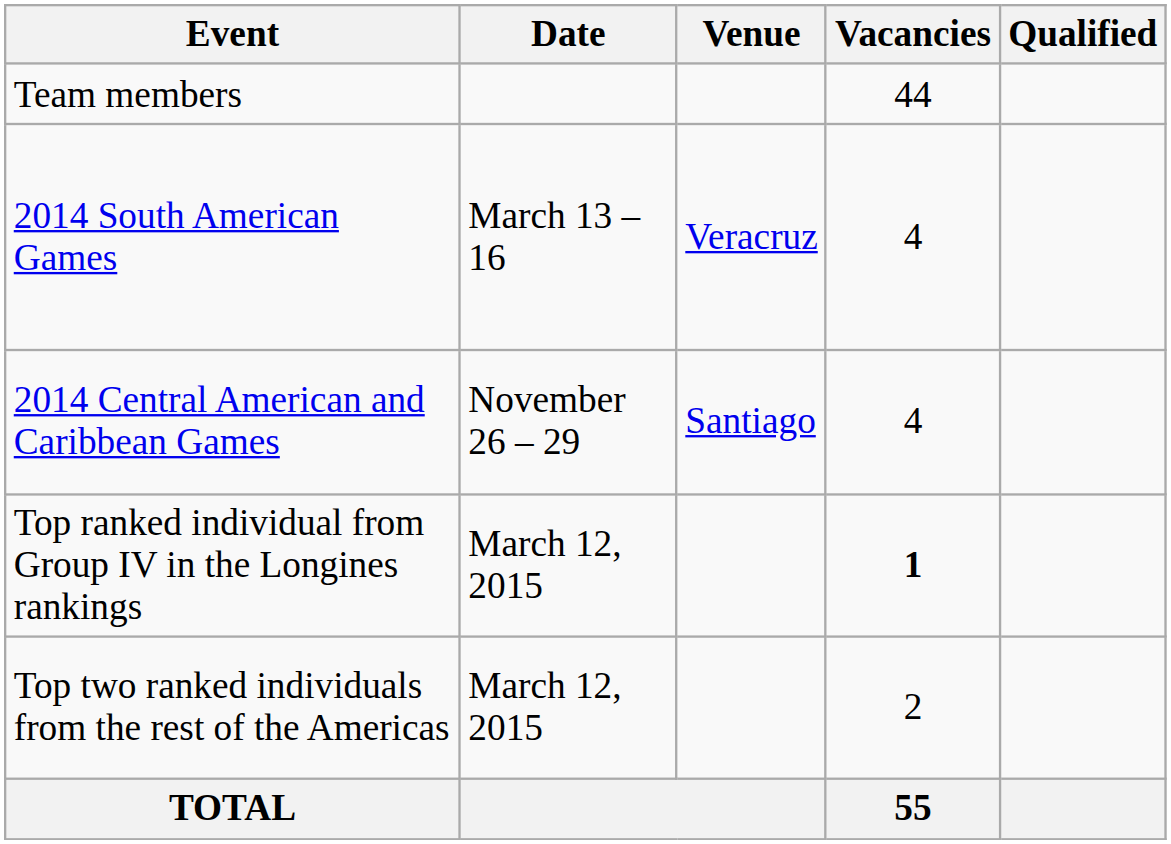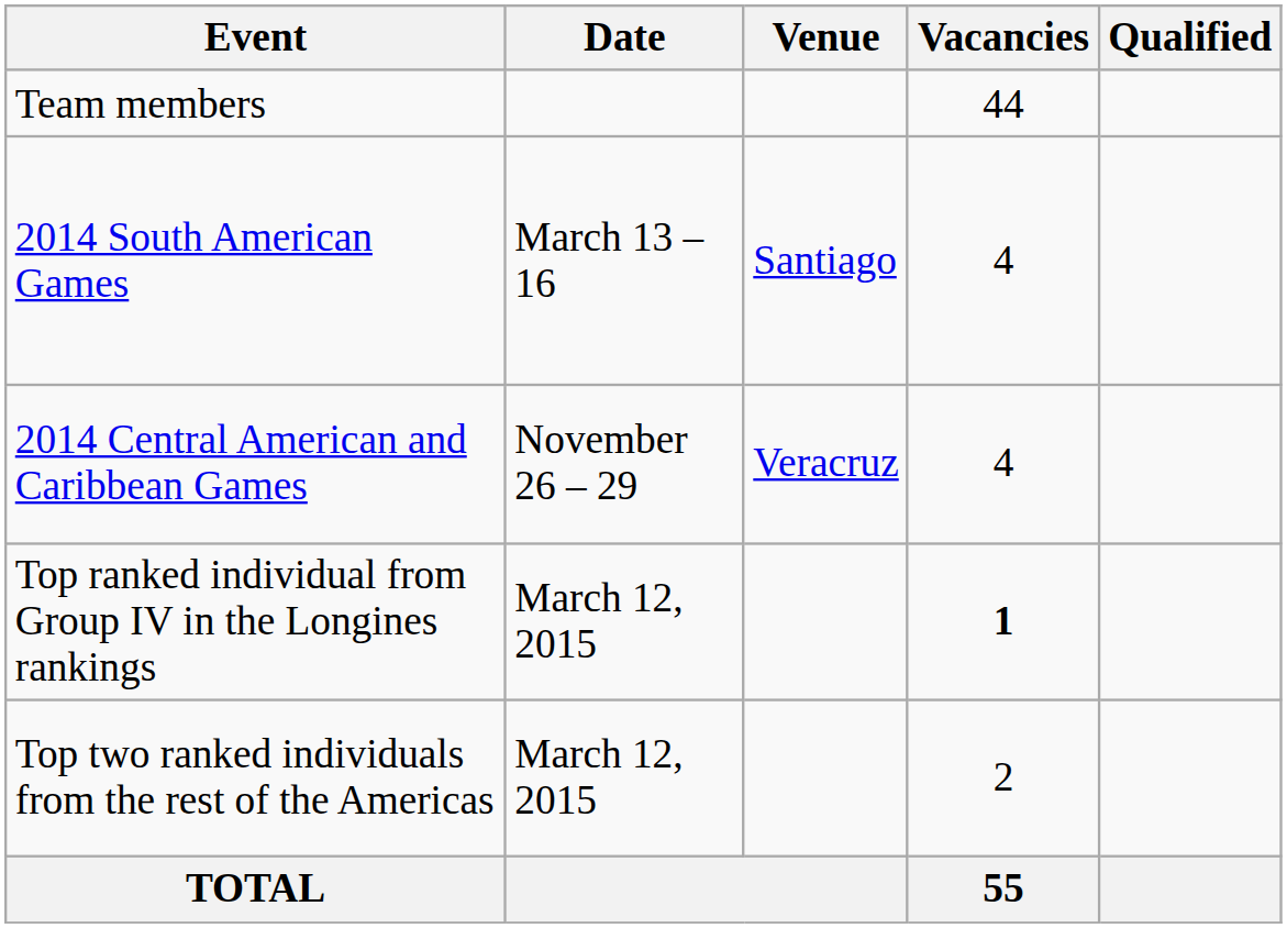2014 South American Games | Venue: Veracruz -> Santiago
2014 Central American and Caribbean Games | Venue: Santiago -> Veracruz
